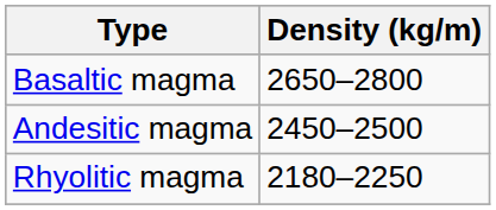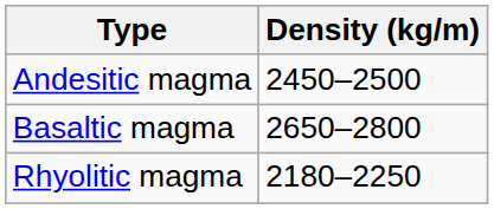rows swapped: Basaltic magma <-> Andesitic magma
